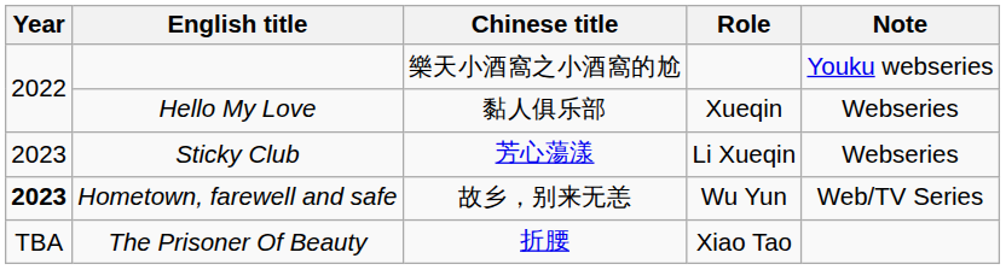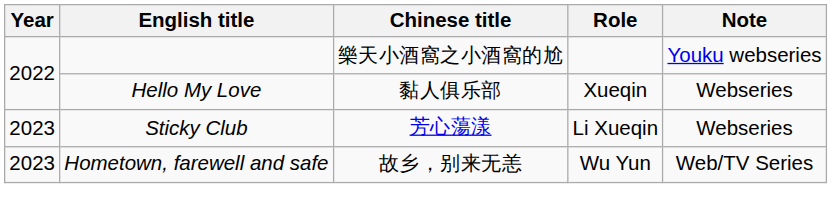Hometown, farewell and safe | Year: bold -> normal
- row: TBA | The Prisoner Of Beauty | 折腰 | Xiao Tao
